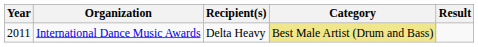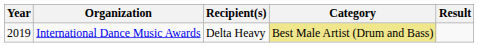International Dance Music Awards | Year: 2011 -> 2019
